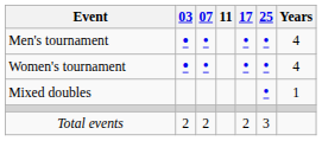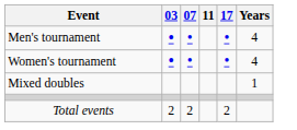- column: 25 | • | • | • | 3
